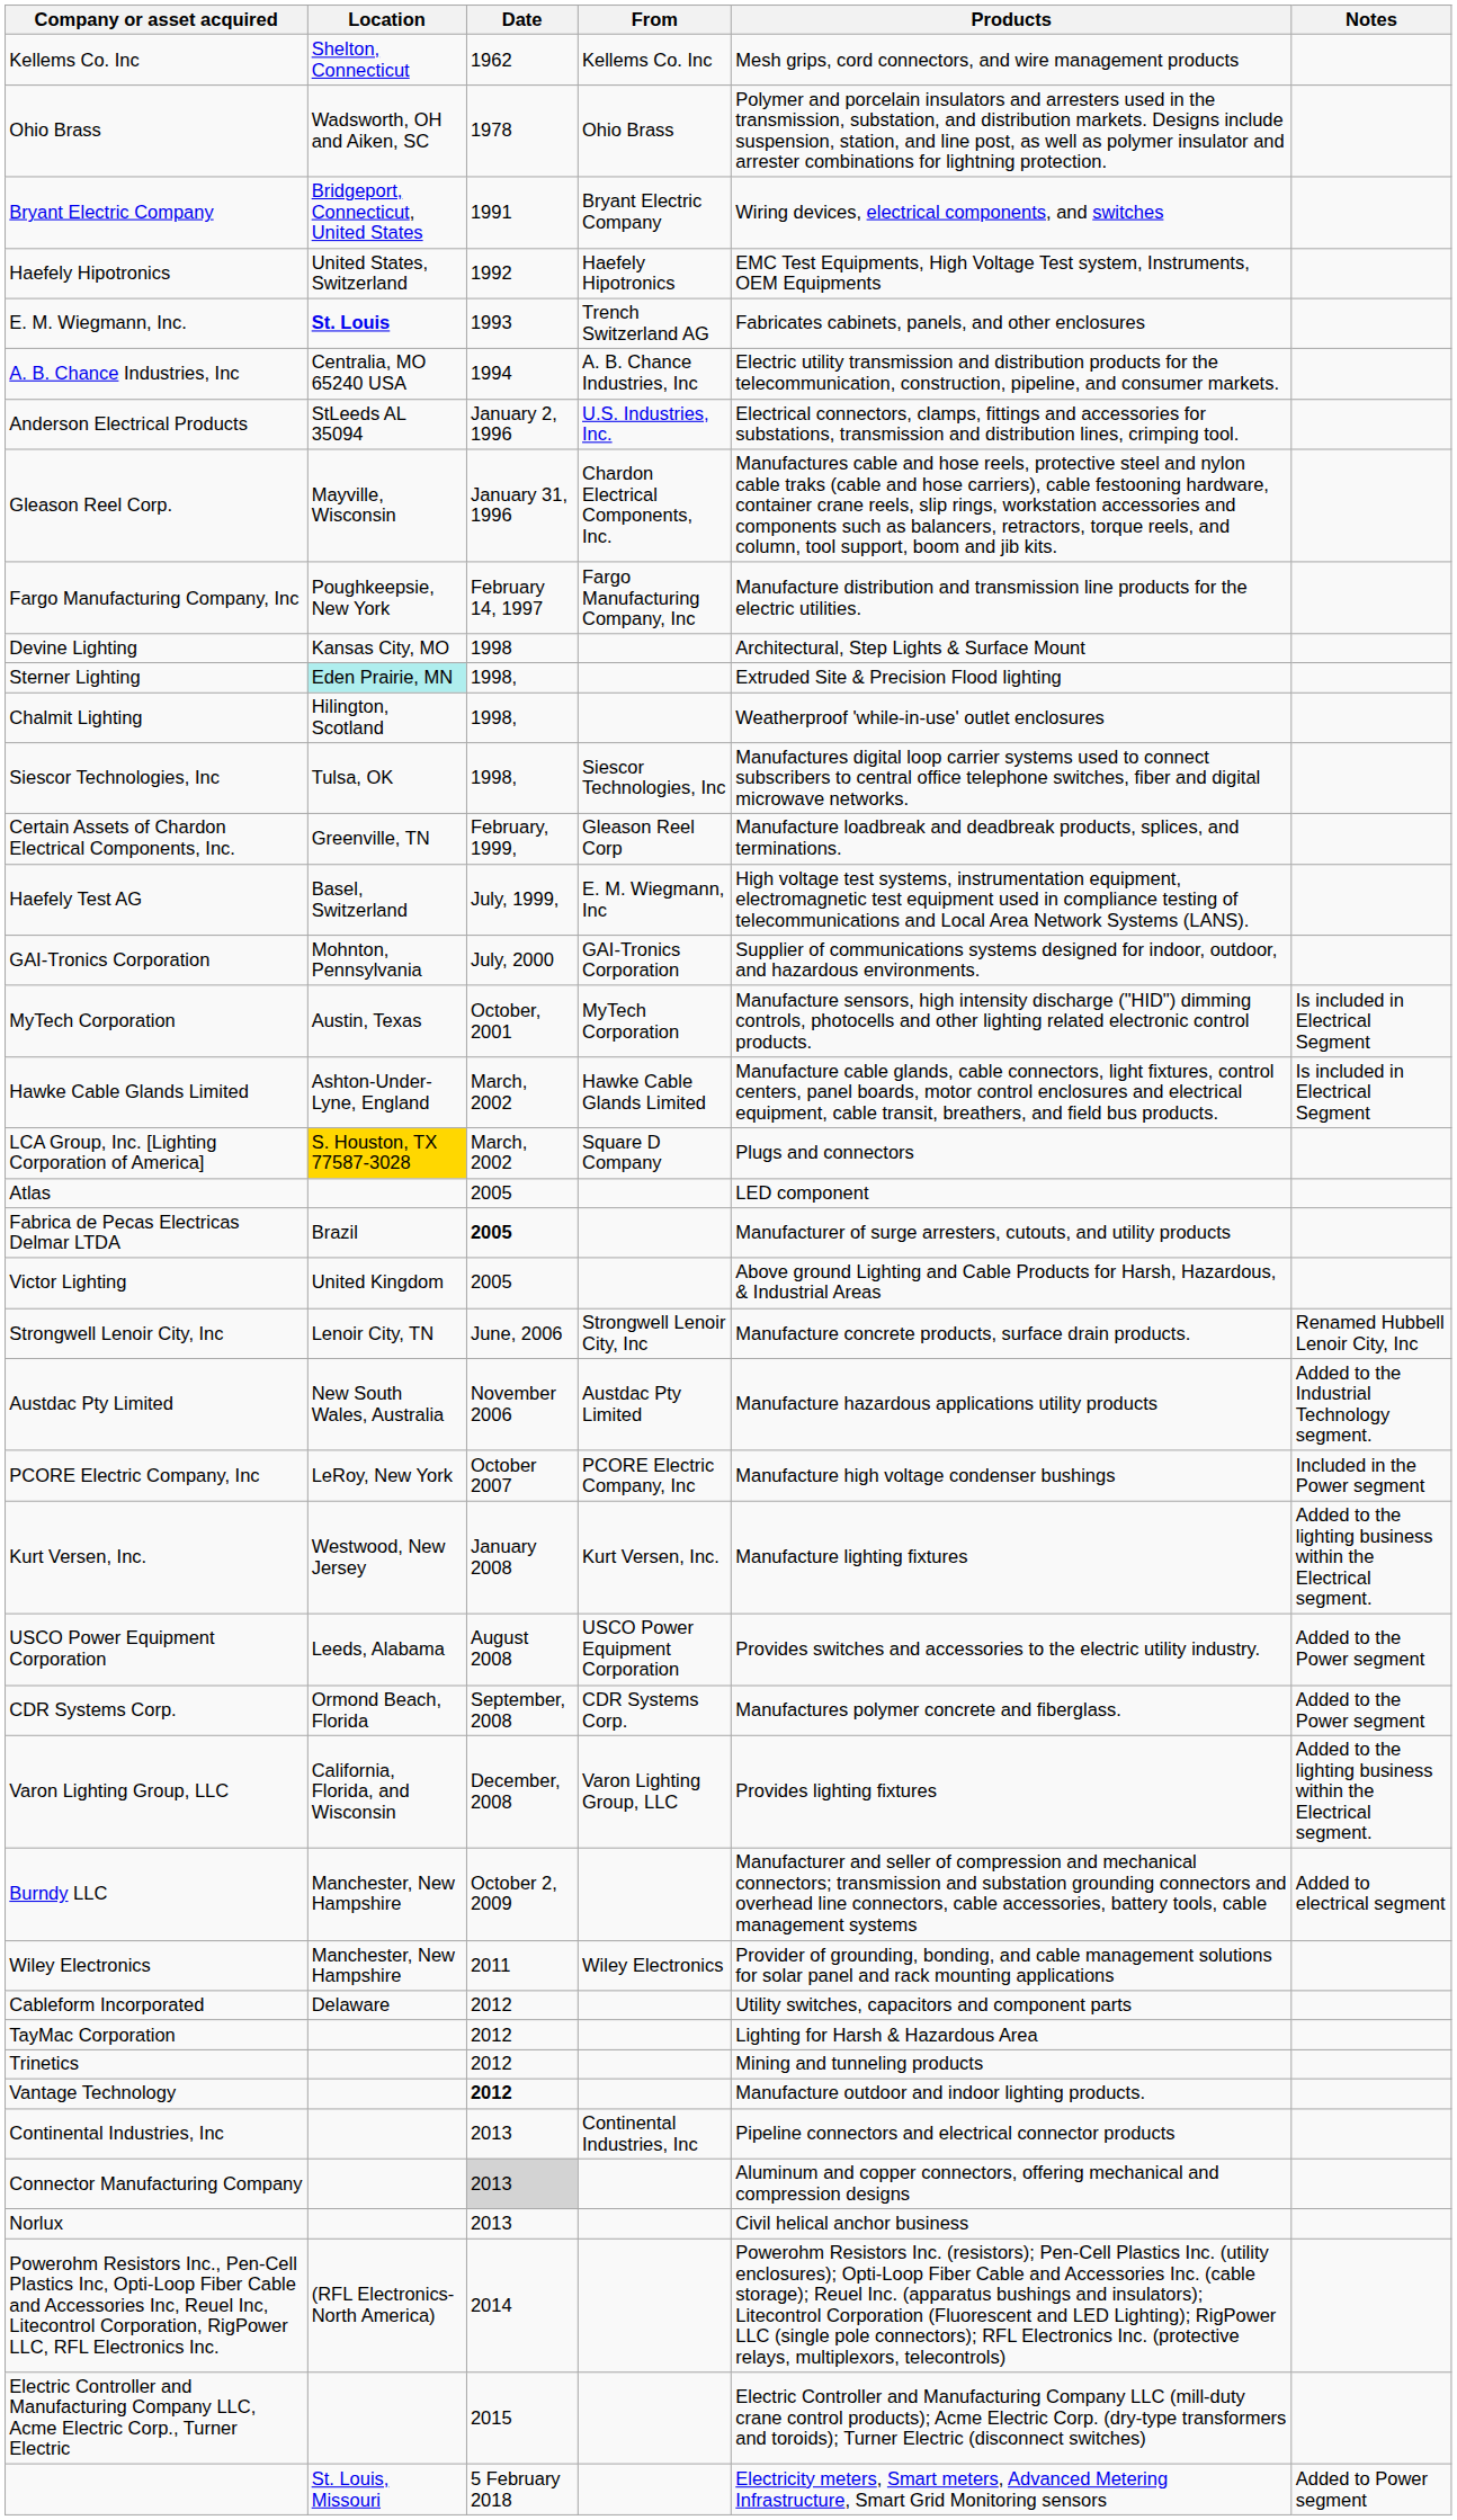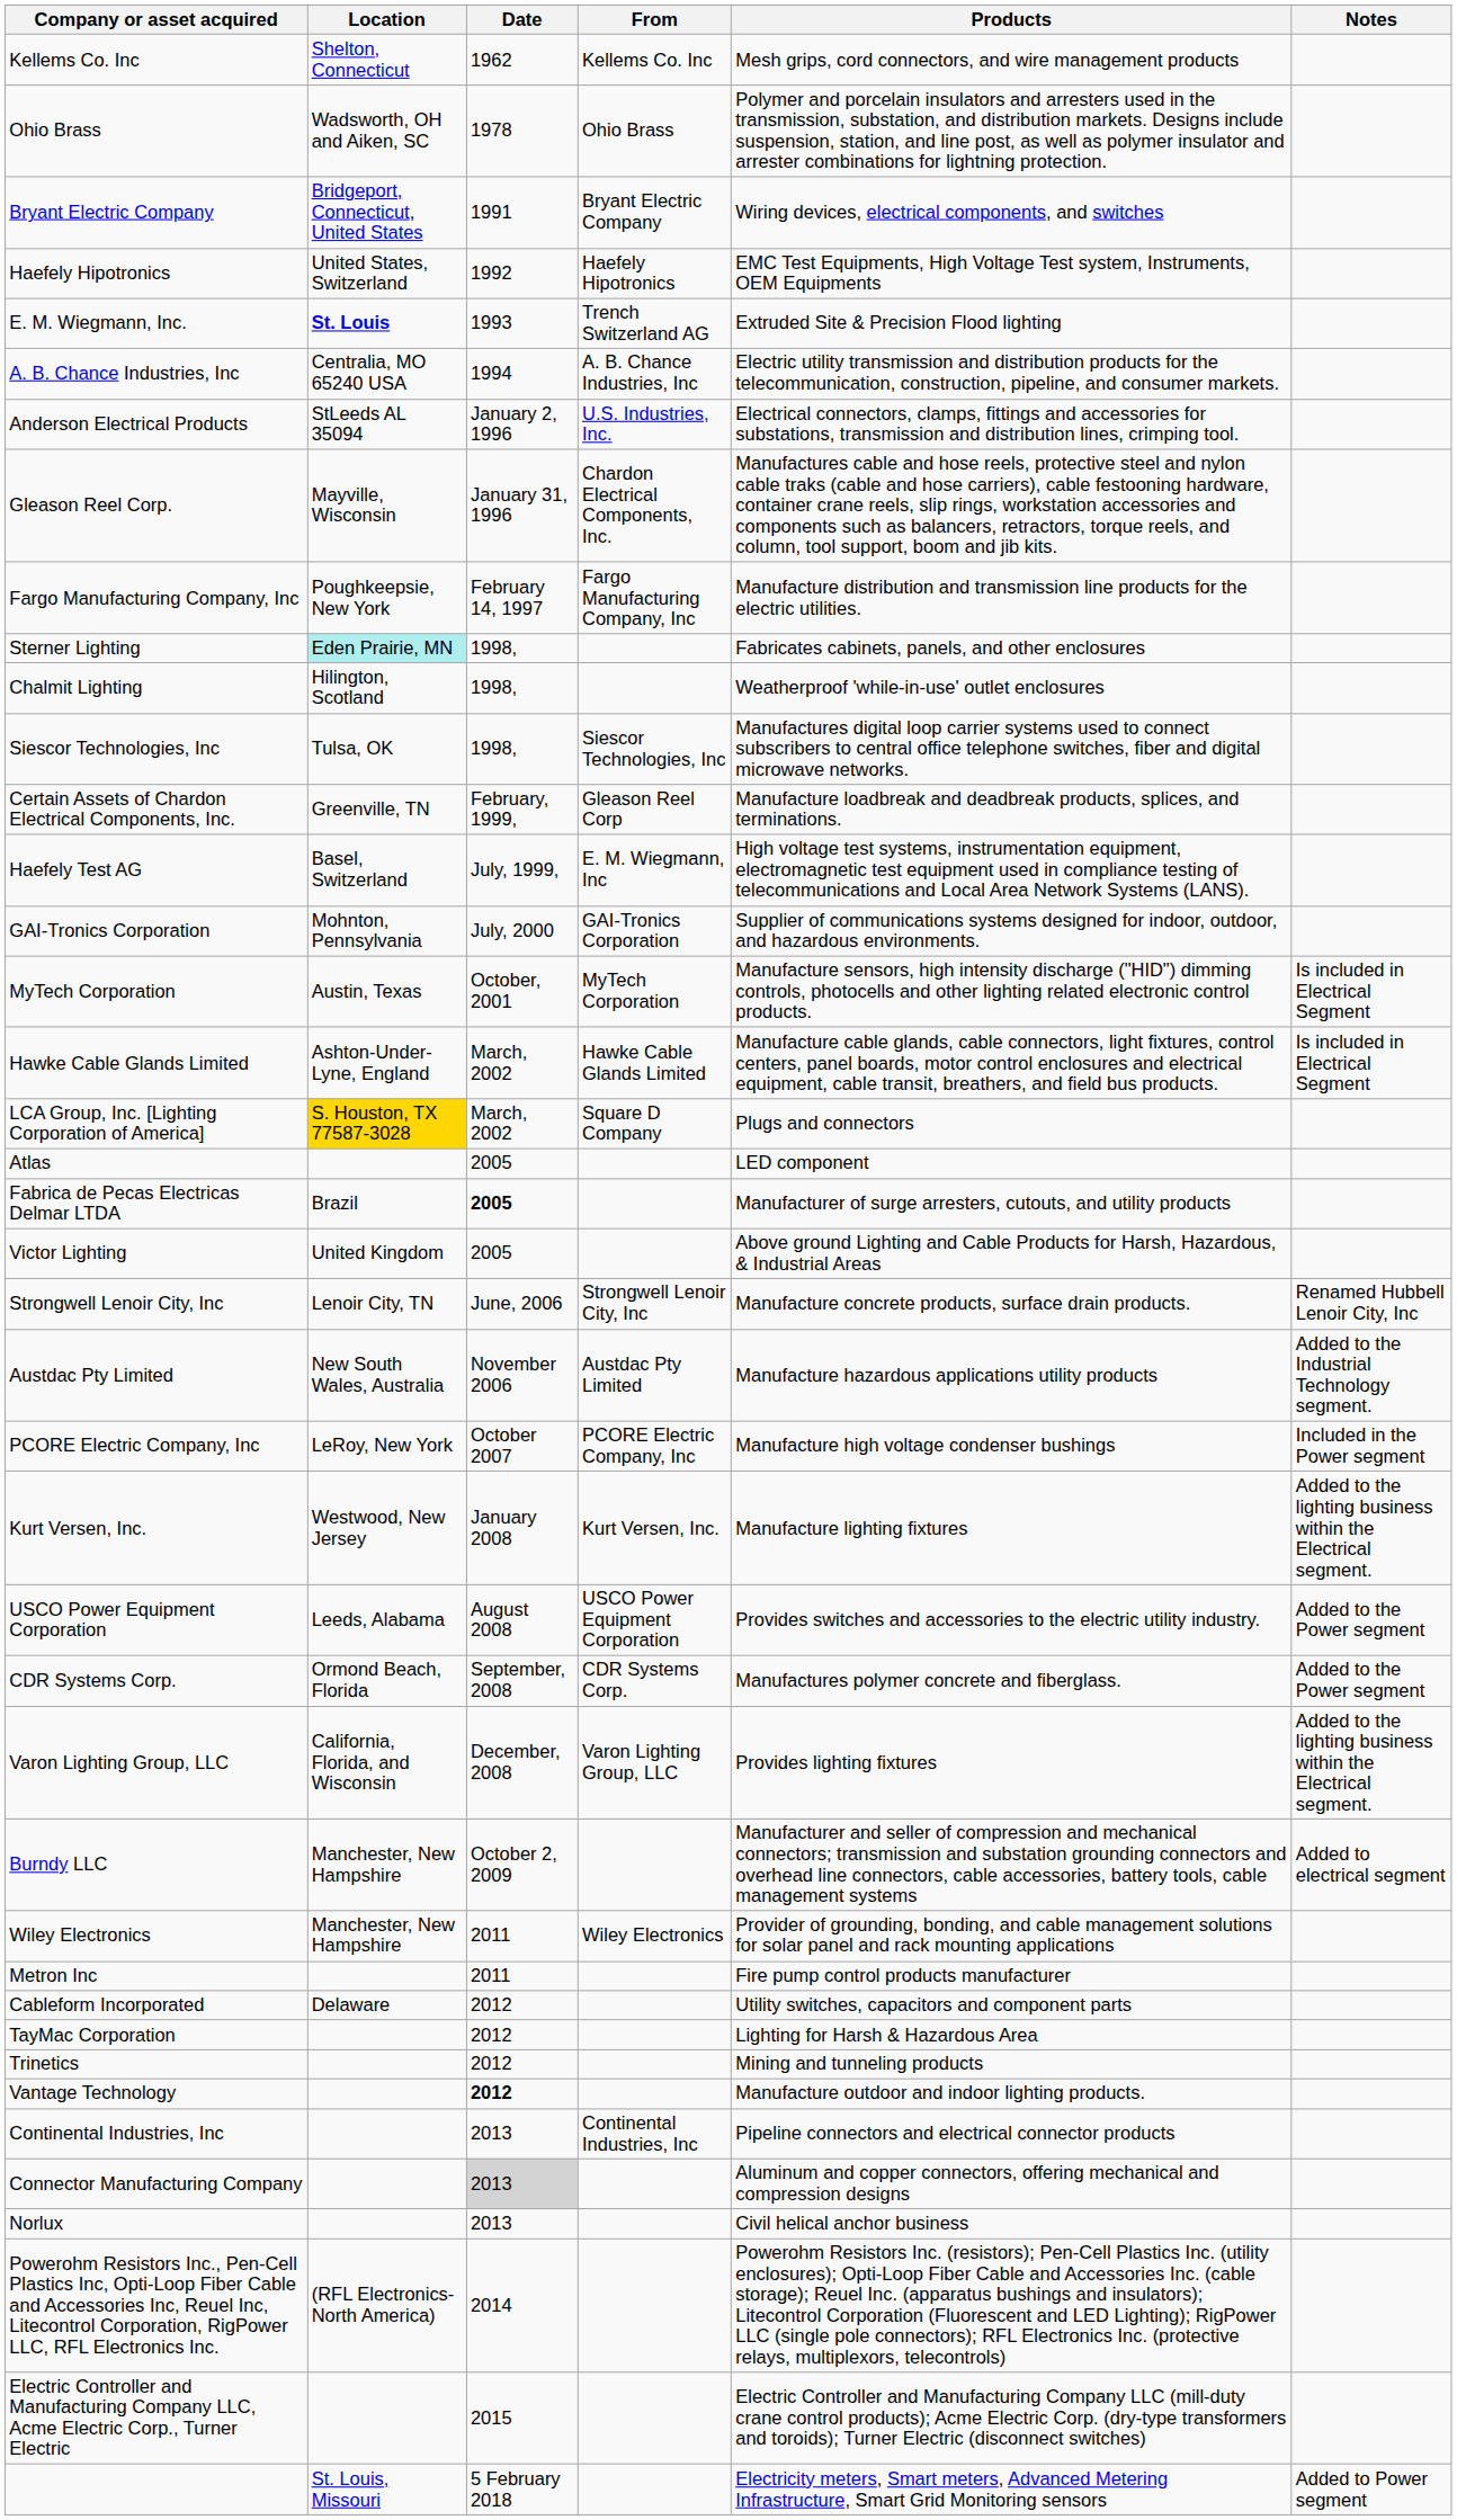E. M. Wiegmann, Inc. | Products: Fabricates cabinets, panels, and other enclosures -> Extruded Site & Precision Flood lighting
- row: Devine Lighting | Kansas City, MO | 1998 | Architectural, Step Lights & Surface Mount
Sterner Lighting | Products: Extruded Site & Precision Flood lighting -> Fabricates cabinets, panels, and other enclosures
+ row: Metron Inc | 2011 | Fire pump control products manufacturer
